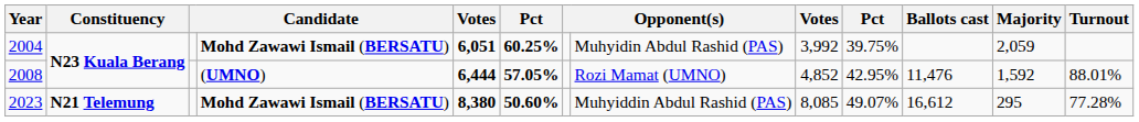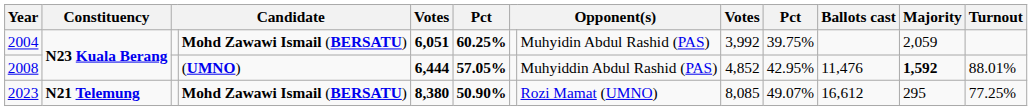2008 | column 8: Rozi Mamat (UMNO) -> Muhyiddin Abdul Rashid (PAS)
2008 | Majority: normal -> bold
2023 | column 6: 50.60% -> 50.90%
2023 | column 8: Muhyiddin Abdul Rashid (PAS) -> Rozi Mamat (UMNO)
2023 | Turnout: 77.28% -> 77.25%
